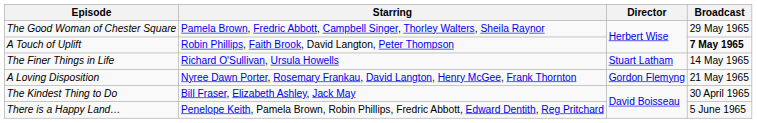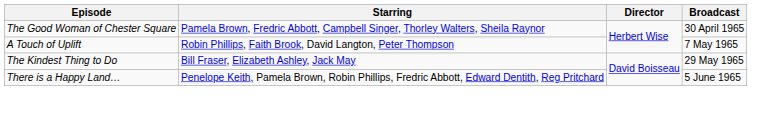The Good Woman of Chester Square | Broadcast: 29 May 1965 -> 30 April 1965
A Touch of Uplift | Broadcast: bold -> normal
- row: The Finer Things in Life | Richard O'Sullivan, Ursula Howells | Stuart Latham | 14 May 1965
- row: A Loving Disposition | Nyree Dawn Porter, Rosemary Frankau, David Langton, Henry McGee, Frank Thornton | Gordon Flemyng | 21 May 1965
The Kindest Thing to Do | Broadcast: 30 April 1965 -> 29 May 1965
